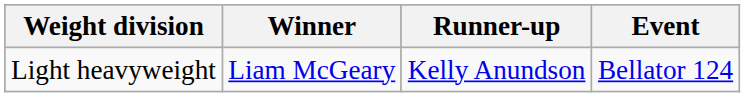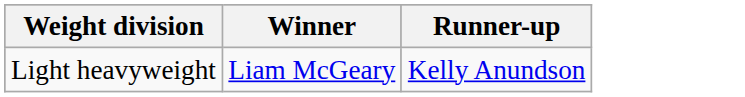- column: Event | Bellator 124
